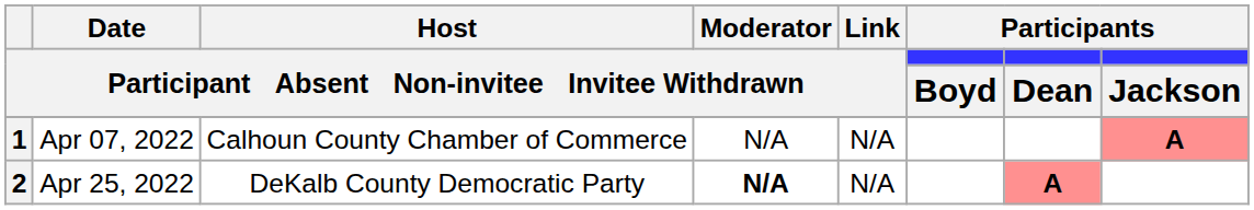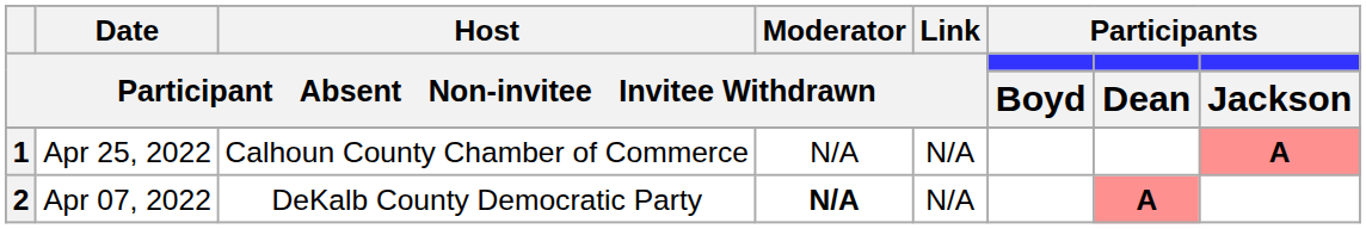1 | Date / Participant Absent Non-invitee Invitee Withdrawn: Apr 07, 2022 -> Apr 25, 2022
2 | Date / Participant Absent Non-invitee Invitee Withdrawn: Apr 25, 2022 -> Apr 07, 2022
